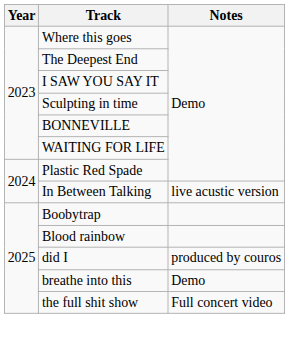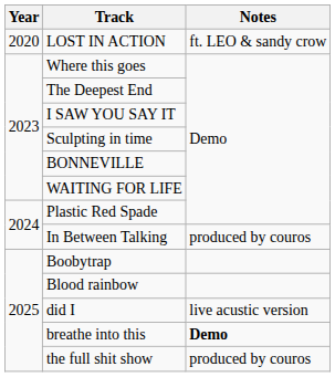+ row: 2020 | LOST IN ACTION | ft. LEO & sandy crow
In Between Talking | Notes: live acustic version -> produced by couros
did I | Notes: produced by couros -> live acustic version
breathe into this | Notes: normal -> bold
the full shit show | Notes: Full concert video -> produced by couros
